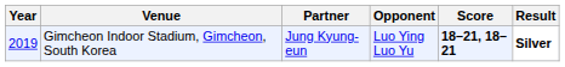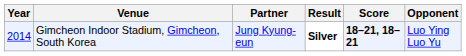columns swapped: Opponent <-> Result
Gimcheon Indoor Stadium, Gimcheon, South Korea | Year: 2019 -> 2014
